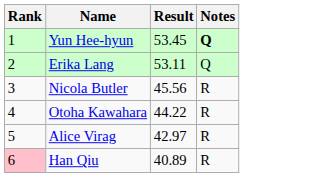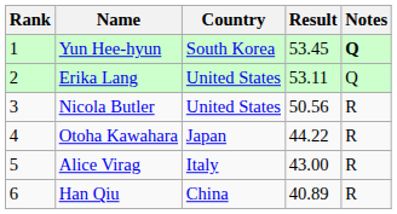+ column: Country | South Korea | United States | United States | Japan | Italy | China
Nicola Butler | Result: 45.56 -> 50.56
Alice Virag | Result: 42.97 -> 43.00
Han Qiu | Rank: pink background -> no background
